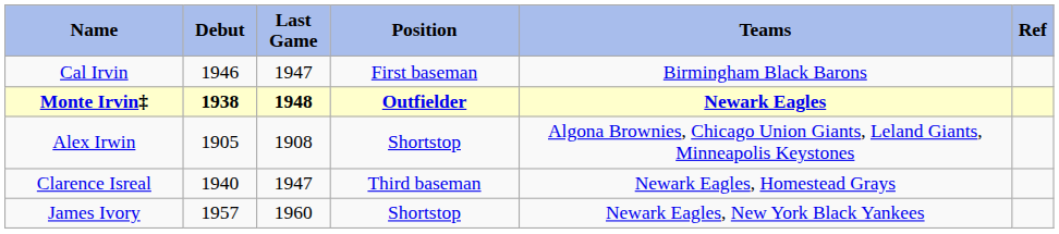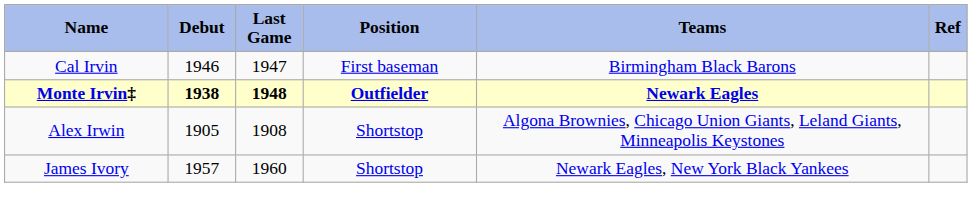- row: Clarence Isreal | 1940 | 1947 | Third baseman | Newark Eagles, Homestead Grays
